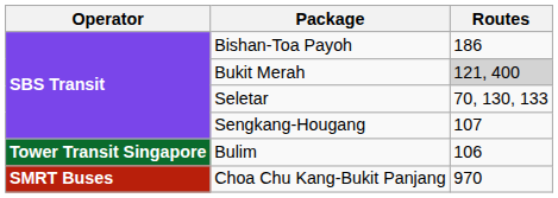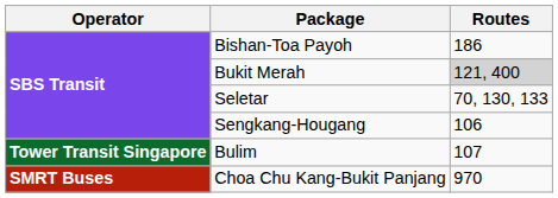Sengkang-Hougang | Routes: 107 -> 106
Bulim | Routes: 106 -> 107
